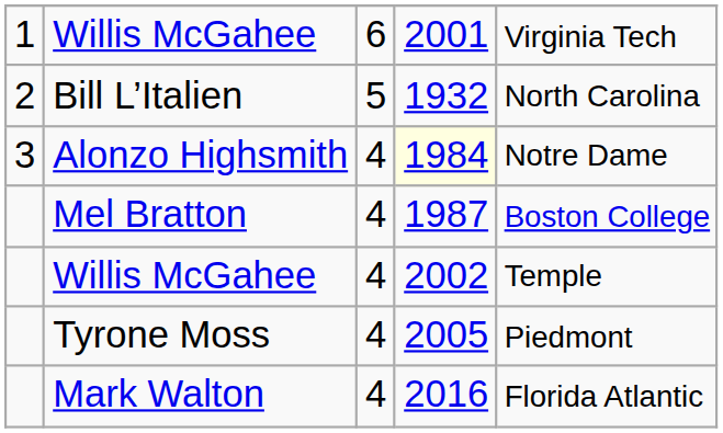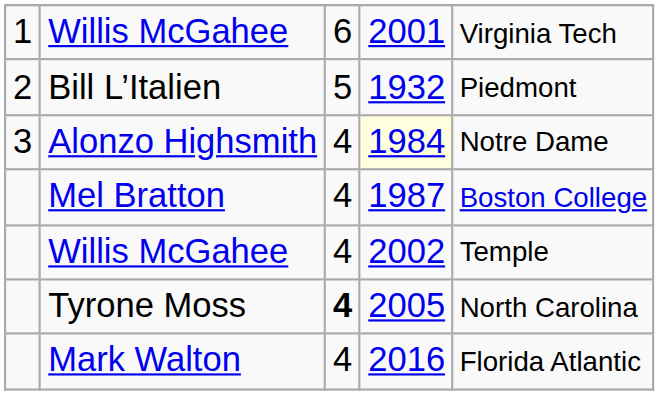Bill L’Italien | column 5: North Carolina -> Piedmont
Tyrone Moss | column 3: normal -> bold
Tyrone Moss | column 5: Piedmont -> North Carolina
